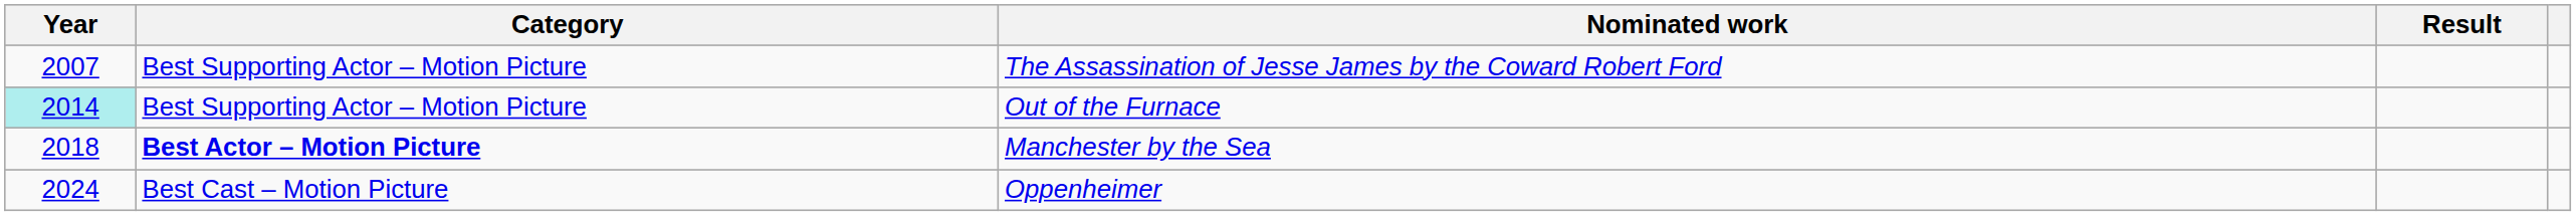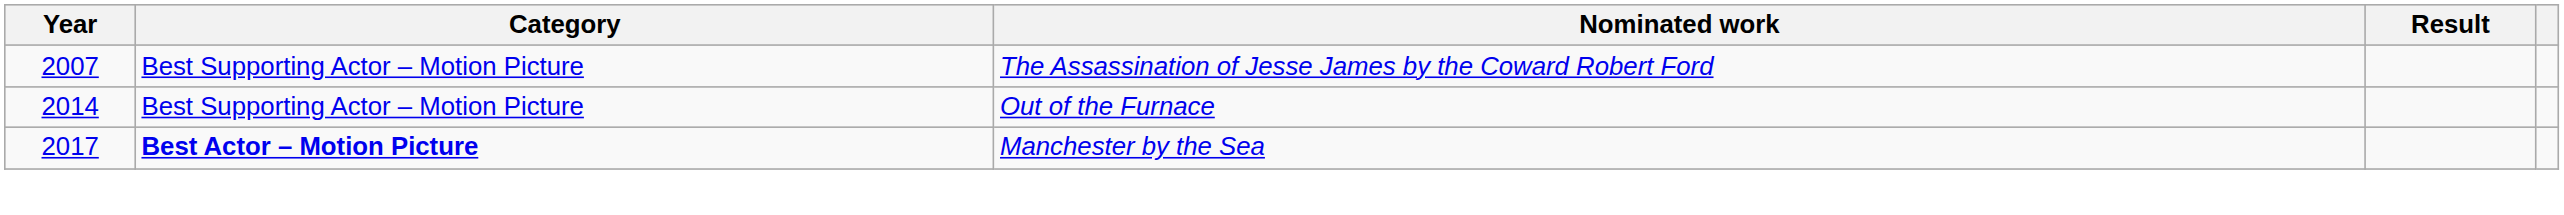Out of the Furnace | Year: paleturquoise background -> no background
Manchester by the Sea | Year: 2018 -> 2017
- row: 2024 | Best Cast – Motion Picture | Oppenheimer
